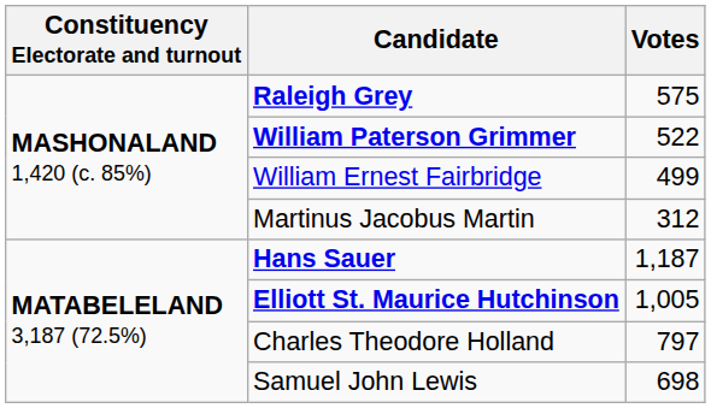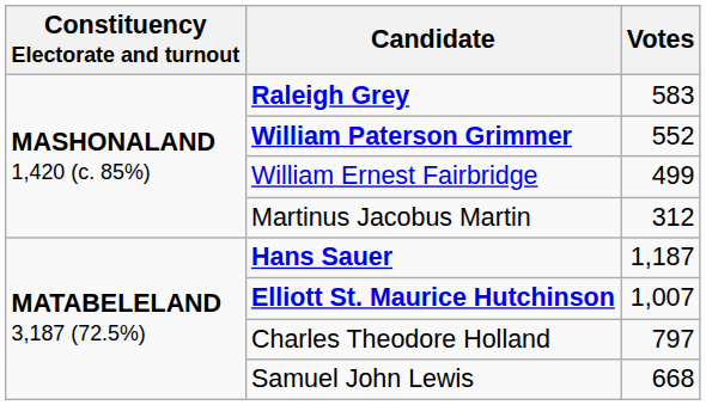Raleigh Grey | Votes: 575 -> 583
William Paterson Grimmer | Votes: 522 -> 552
Elliott St. Maurice Hutchinson | Votes: 1,005 -> 1,007
Samuel John Lewis | Votes: 698 -> 668
